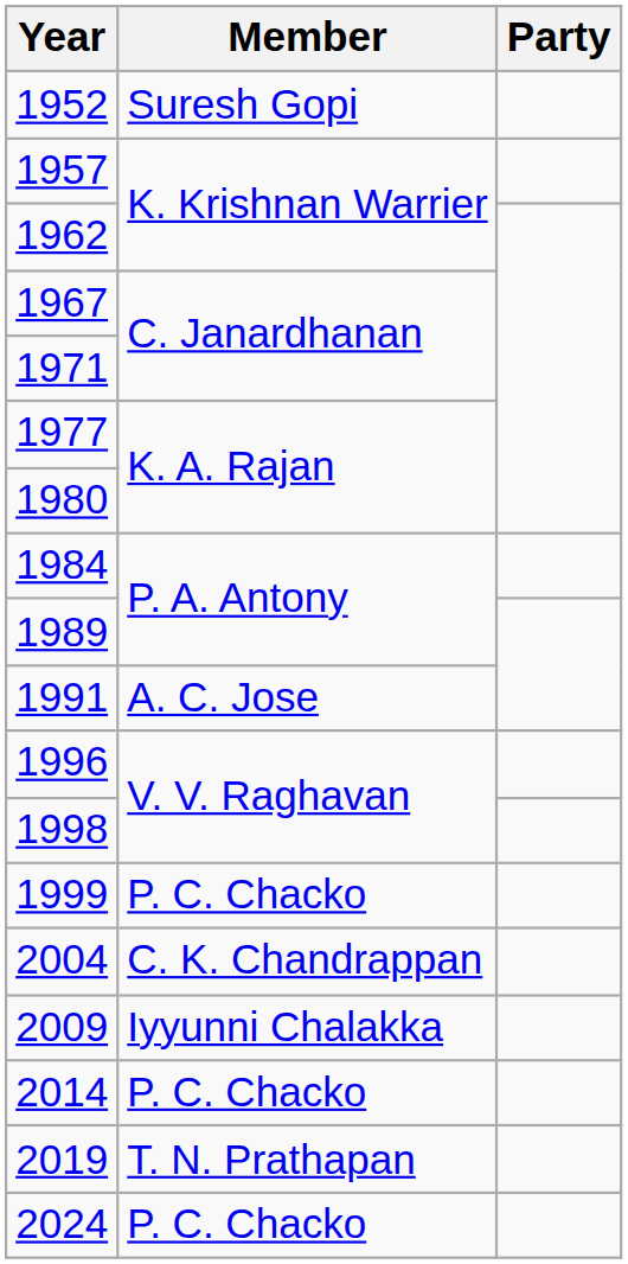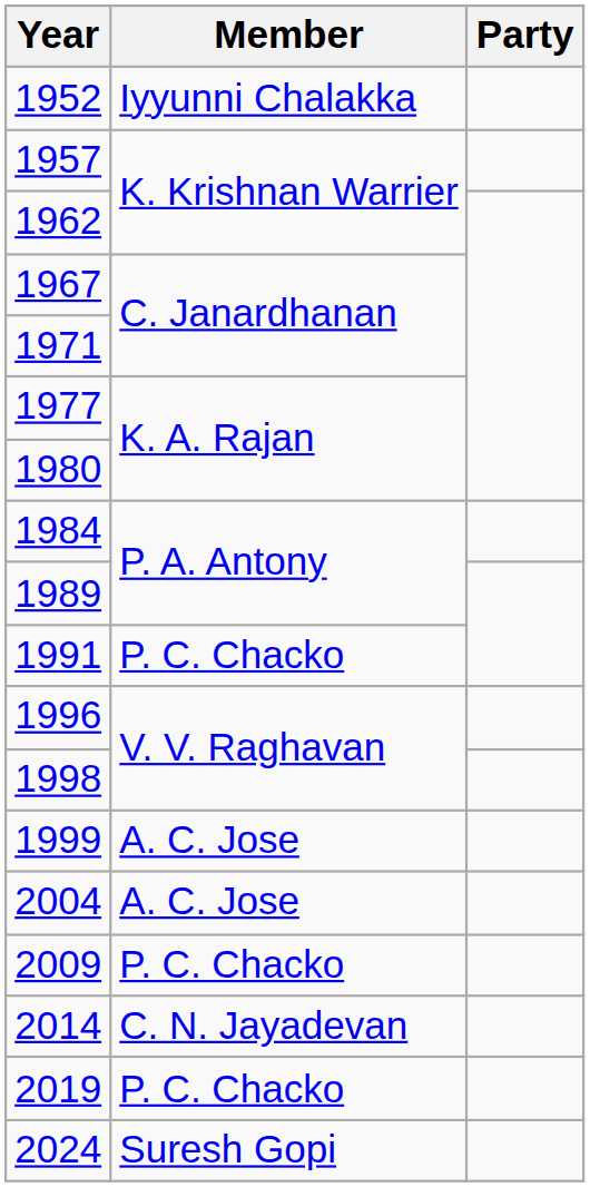1952 | Member: Suresh Gopi -> Iyyunni Chalakka
1991 | Member: A. C. Jose -> P. C. Chacko
1999 | Member: P. C. Chacko -> A. C. Jose
2004 | Member: C. K. Chandrappan -> A. C. Jose
2009 | Member: Iyyunni Chalakka -> P. C. Chacko
2014 | Member: P. C. Chacko -> C. N. Jayadevan
2019 | Member: T. N. Prathapan -> P. C. Chacko
2024 | Member: P. C. Chacko -> Suresh Gopi
